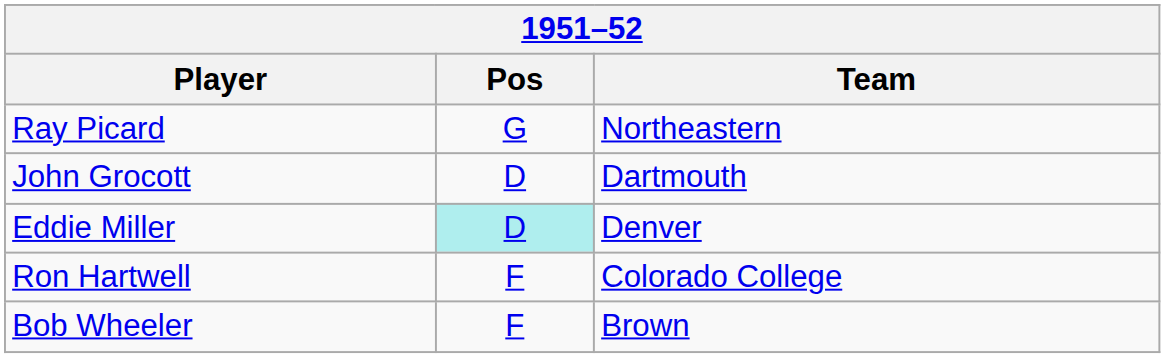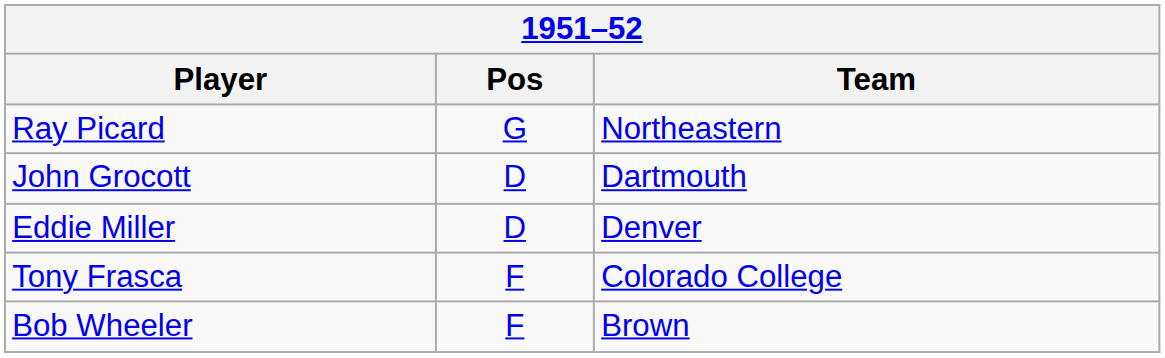Eddie Miller | Pos: paleturquoise background -> no background
+ row: Tony Frasca | F | Colorado College
- row: Ron Hartwell | F | Colorado College
